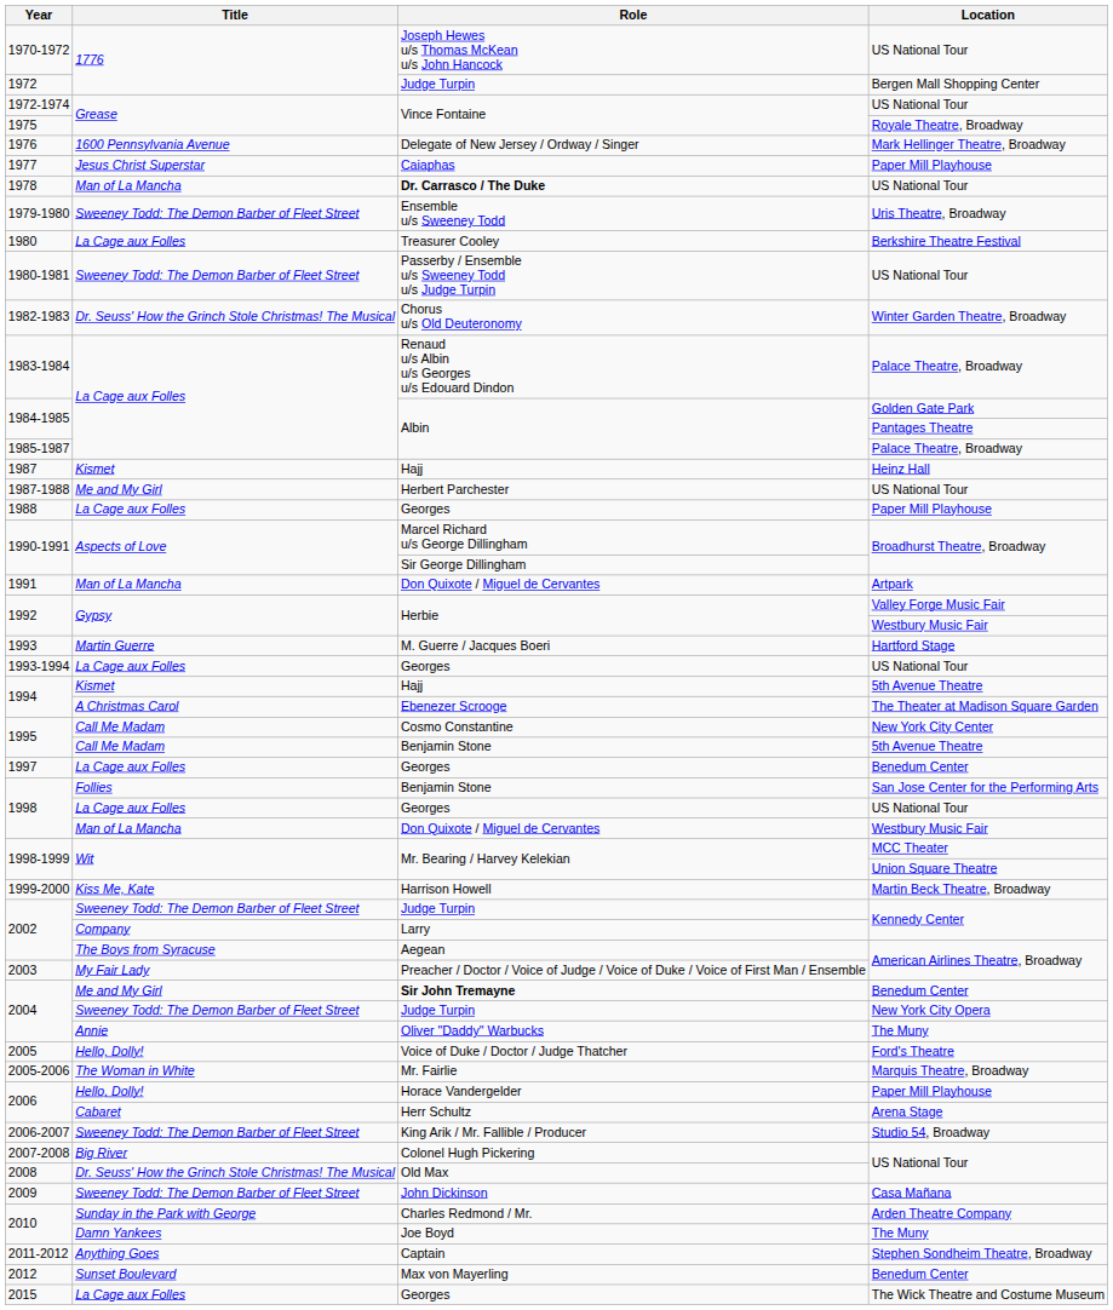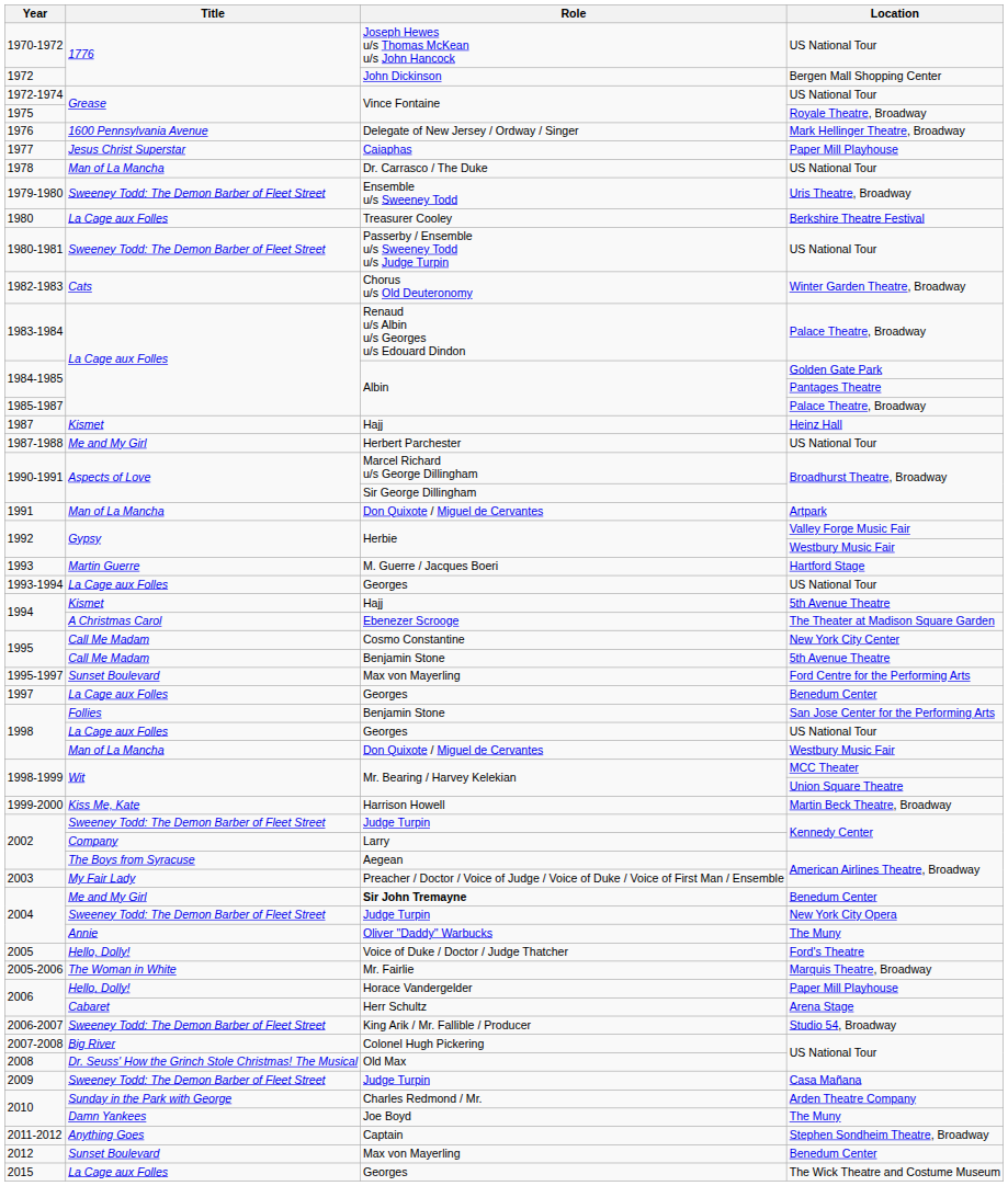1972 | Role: Judge Turpin -> John Dickinson
1978 | Role: bold -> normal
1982-1983 | Title: Dr. Seuss' How the Grinch Stole Christmas! The Musical -> Cats
- row: 1988 | La Cage aux Folles | Georges | Paper Mill Playhouse
+ row: 1995-1997 | Sunset Boulevard | Max von Mayerling | Ford Centre for the Performing Arts
2009 | Role: John Dickinson -> Judge Turpin
